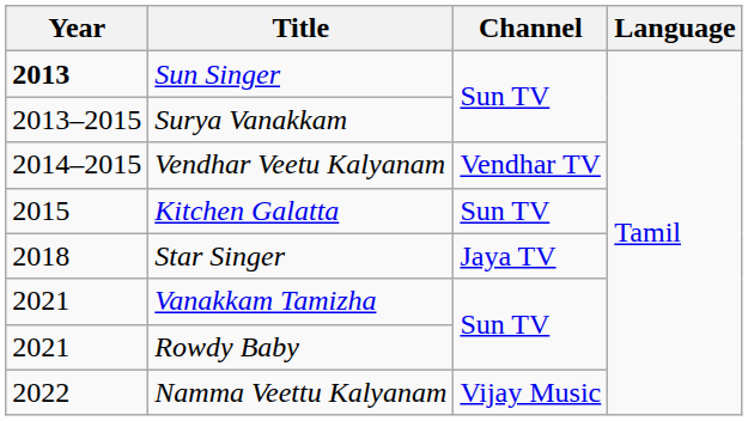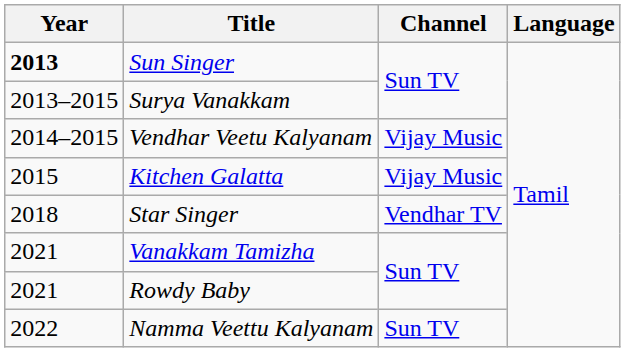Vendhar Veetu Kalyanam | Channel: Vendhar TV -> Vijay Music
Kitchen Galatta | Channel: Sun TV -> Vijay Music
Star Singer | Channel: Jaya TV -> Vendhar TV
Namma Veettu Kalyanam | Channel: Vijay Music -> Sun TV
